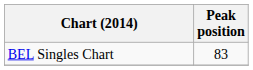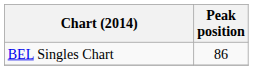BEL Singles Chart | Peak position: 83 -> 86
